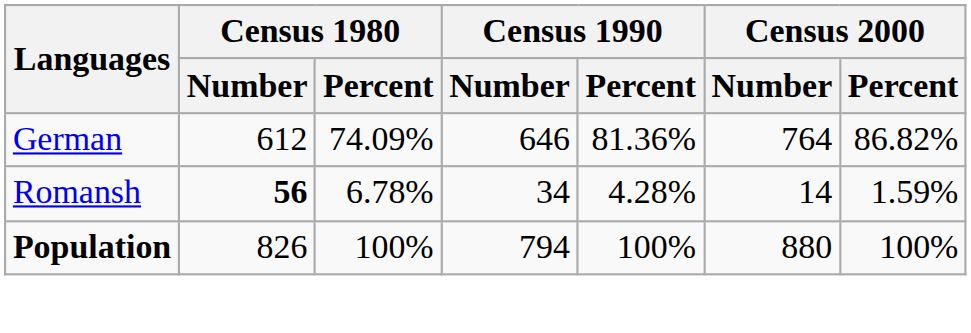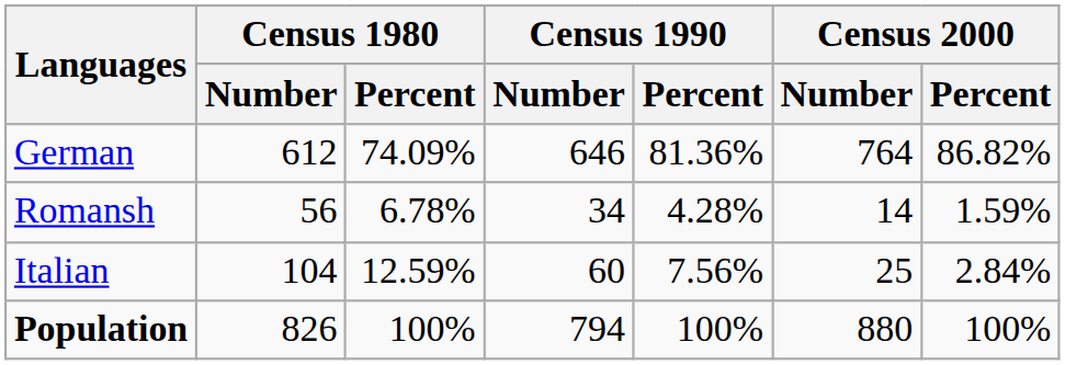Romansh | Census 1980 / Number: bold -> normal
+ row: Italian | 104 | 12.59% | 60 | 7.56% | 25 | 2.84%
